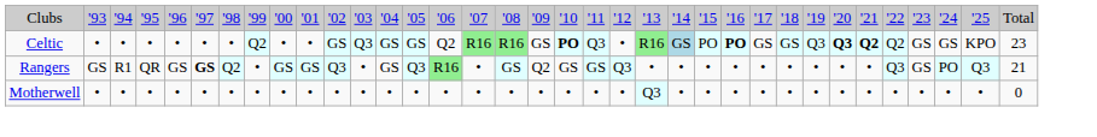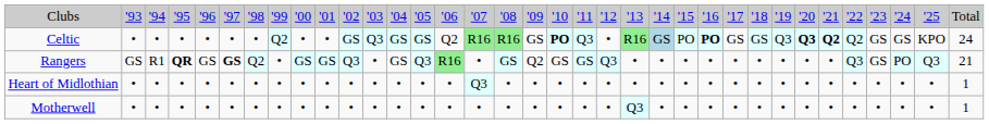Celtic | column 35: 23 -> 24
Rangers | column 4: normal -> bold
+ row: Heart of Midlothian | • | • | • | • | • | • | • | • | • | • | • | • | • | • | Q3 | • | • | • | • | • | • | • | • | • | • | • | • | • | • | • | • | • | • | 1
Motherwell | column 35: 0 -> 1
